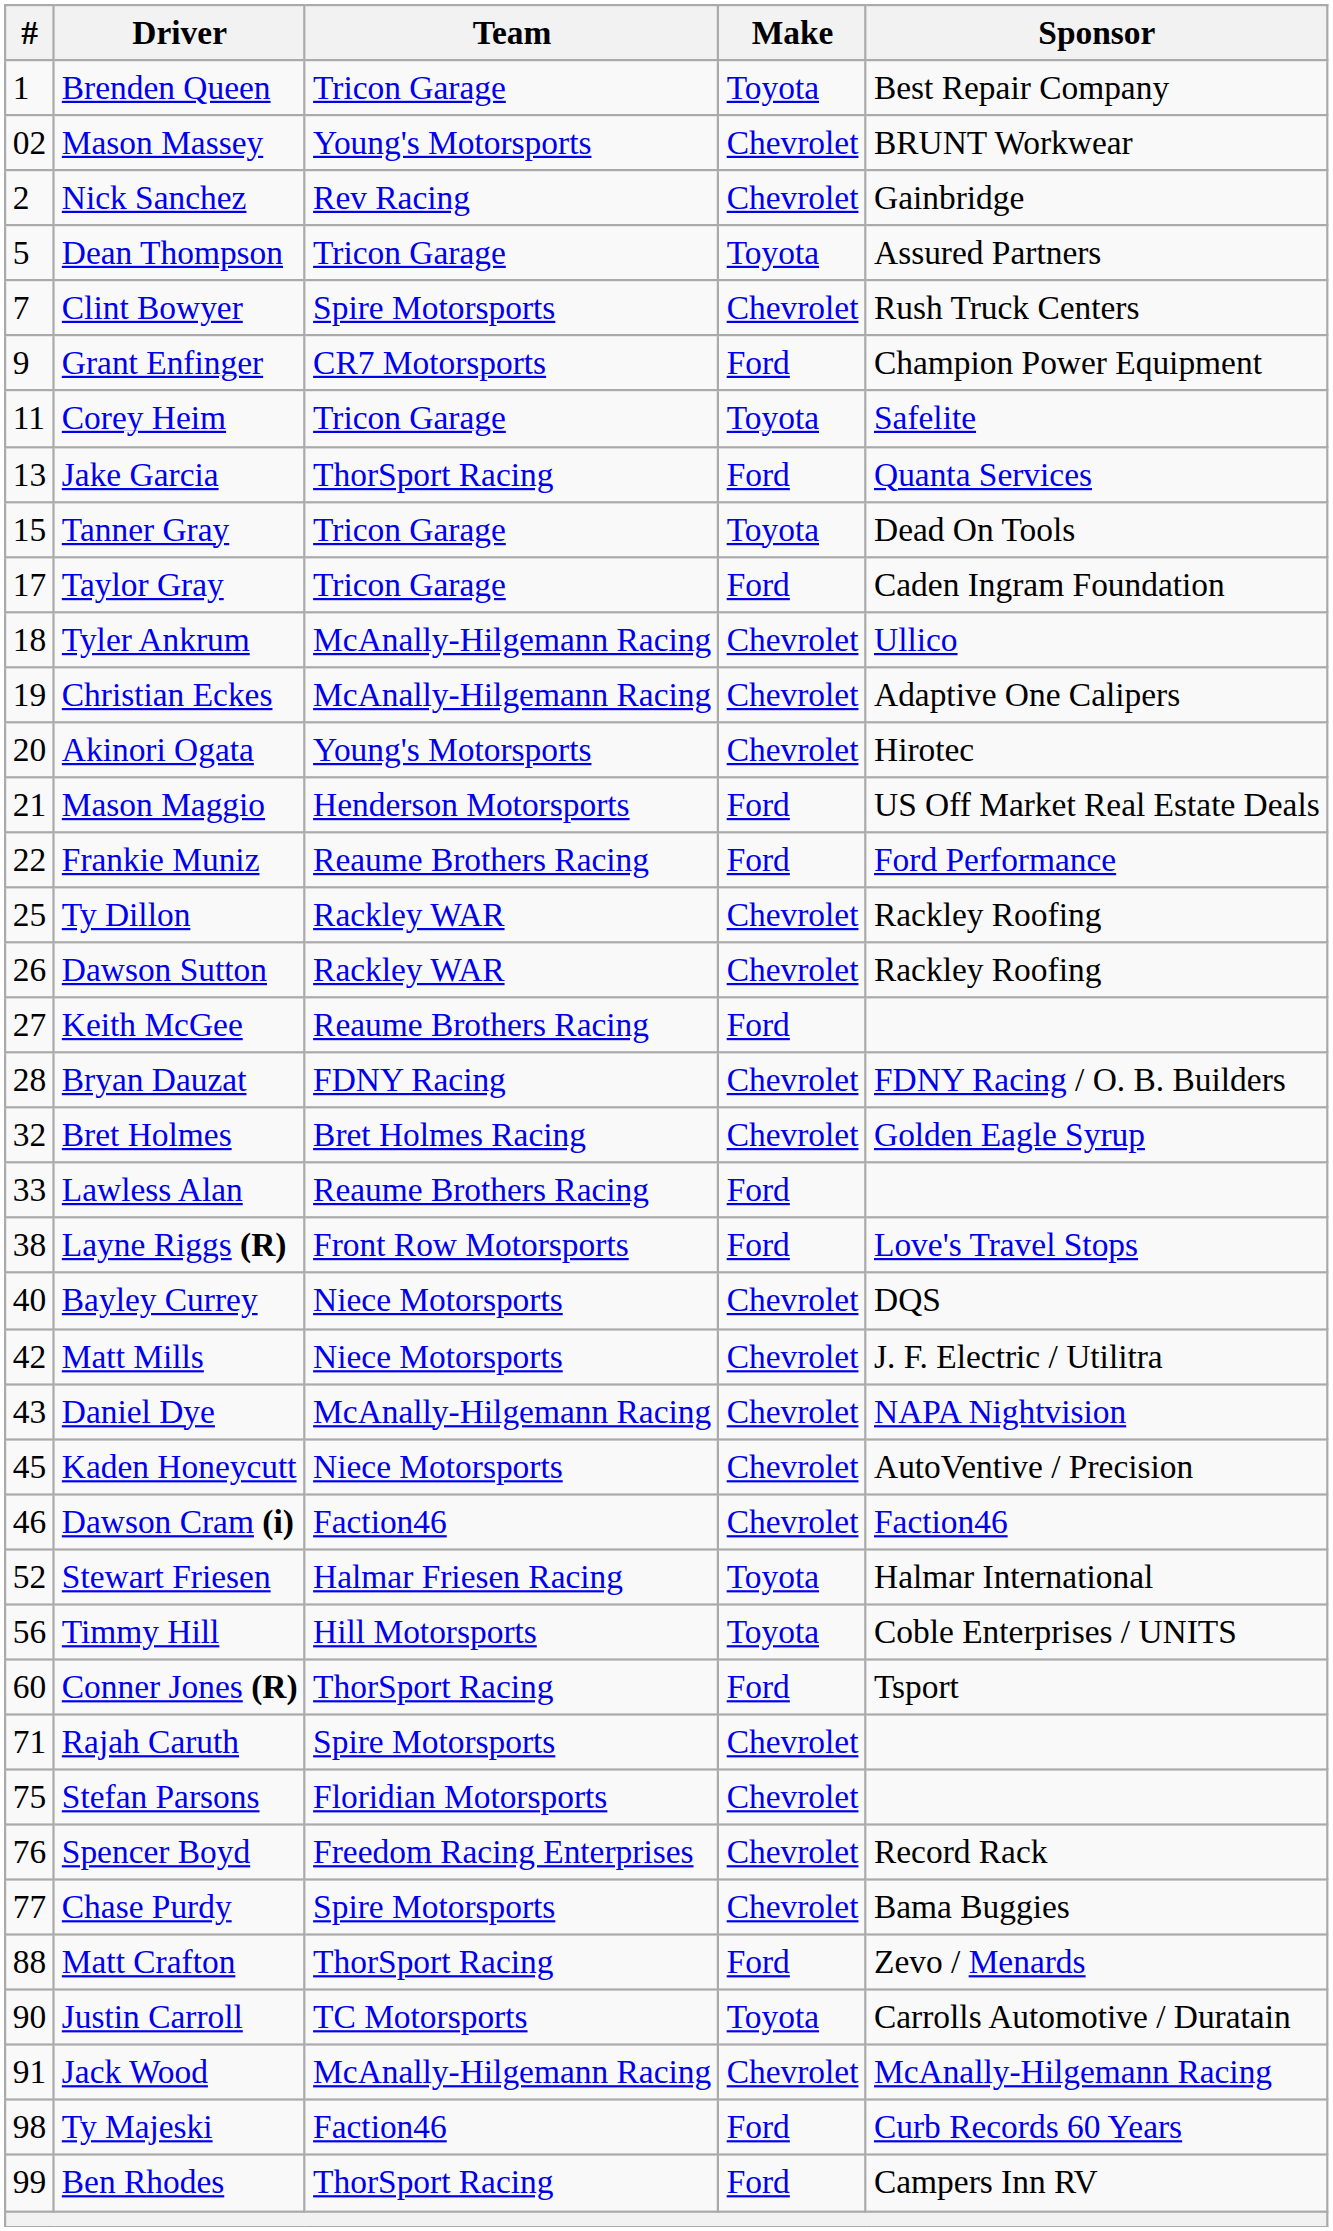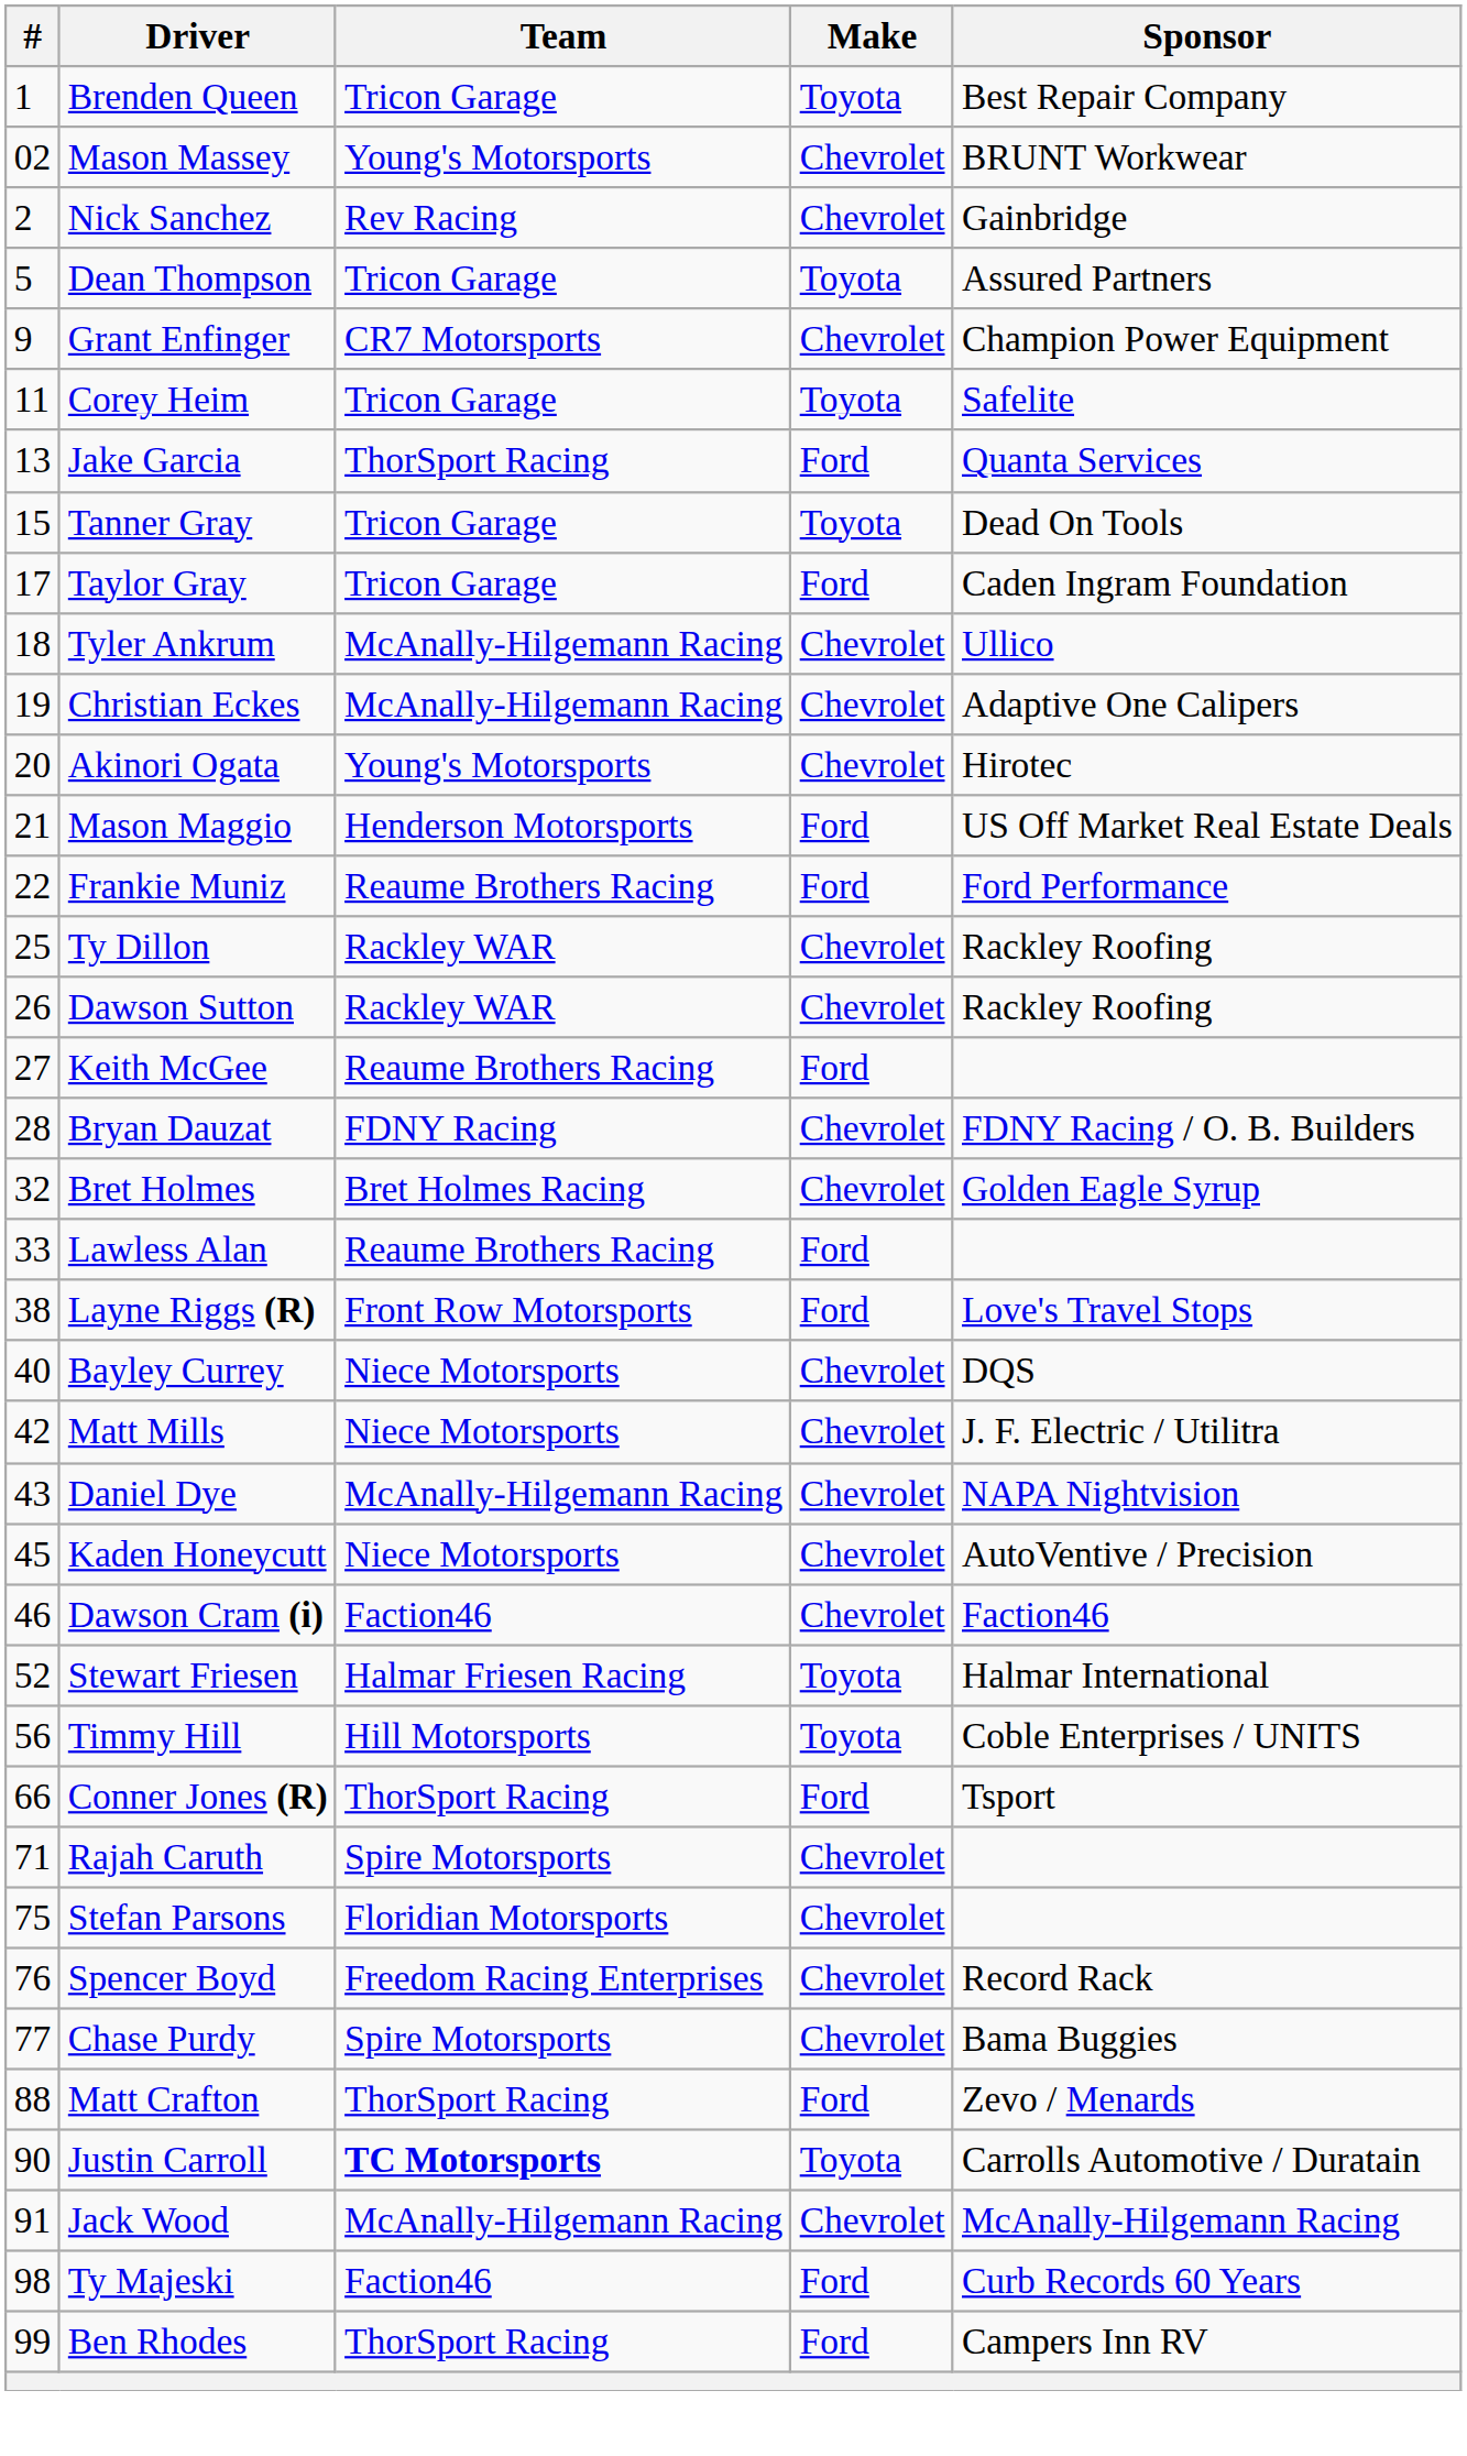- row: 7 | Clint Bowyer | Spire Motorsports | Chevrolet | Rush Truck Centers
Grant Enfinger | Make: Ford -> Chevrolet
Conner Jones (R) | #: 60 -> 66
Justin Carroll | Team: normal -> bold
